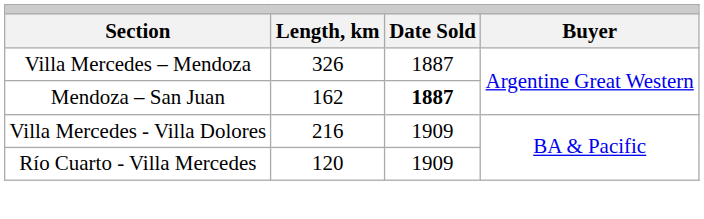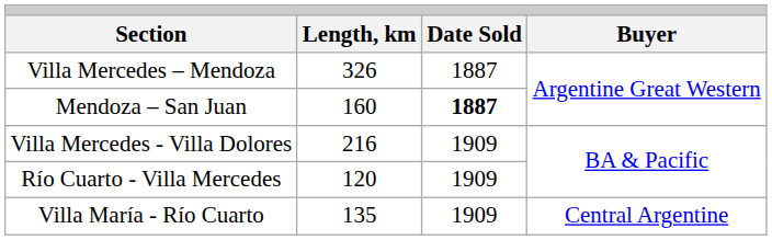Mendoza – San Juan | column 2: 162 -> 160
+ row: Villa María - Río Cuarto | 135 | 1909 | Central Argentine
